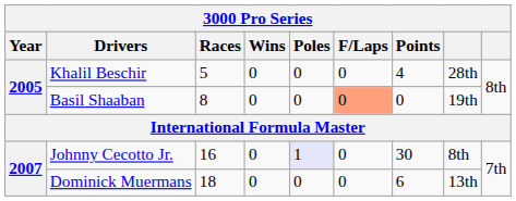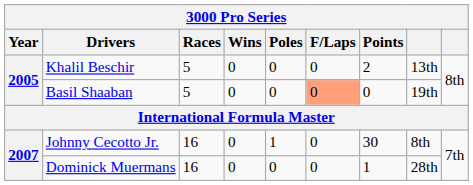Khalil Beschir | Points: 4 -> 2
Khalil Beschir | column 8: 28th -> 13th
Basil Shaaban | Races: 8 -> 5
Johnny Cecotto Jr. | Poles: lavender background -> no background
Dominick Muermans | Races: 18 -> 16
Dominick Muermans | Points: 6 -> 1
Dominick Muermans | column 8: 13th -> 28th
